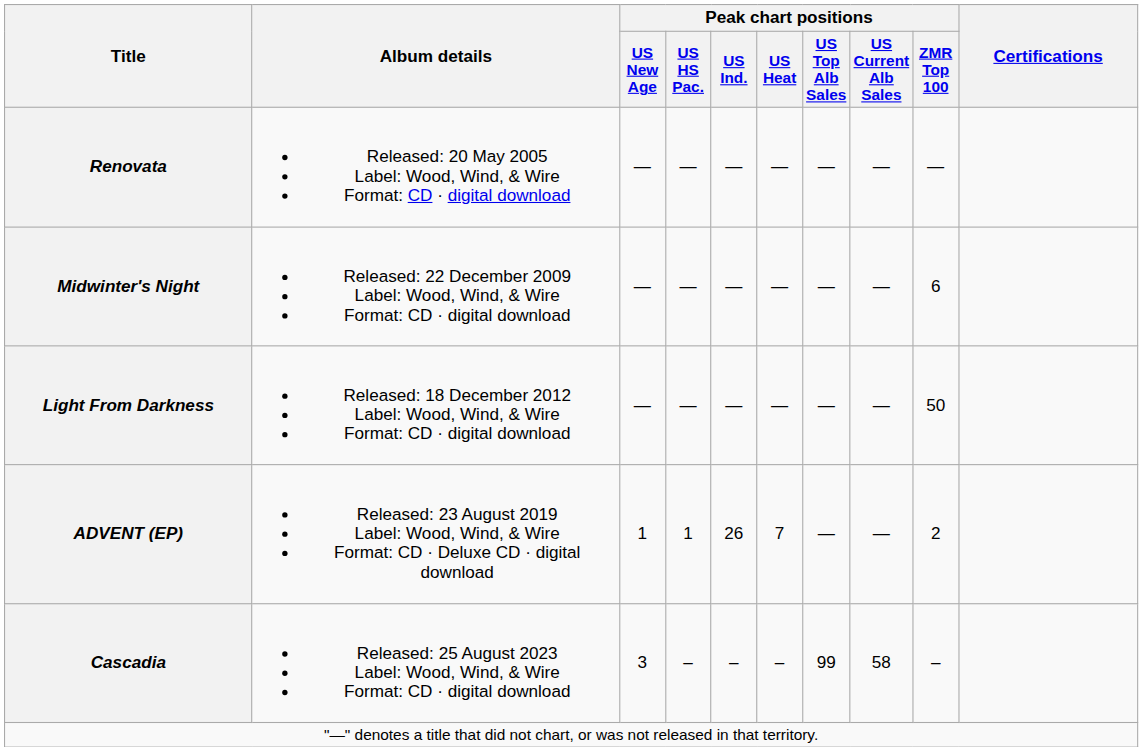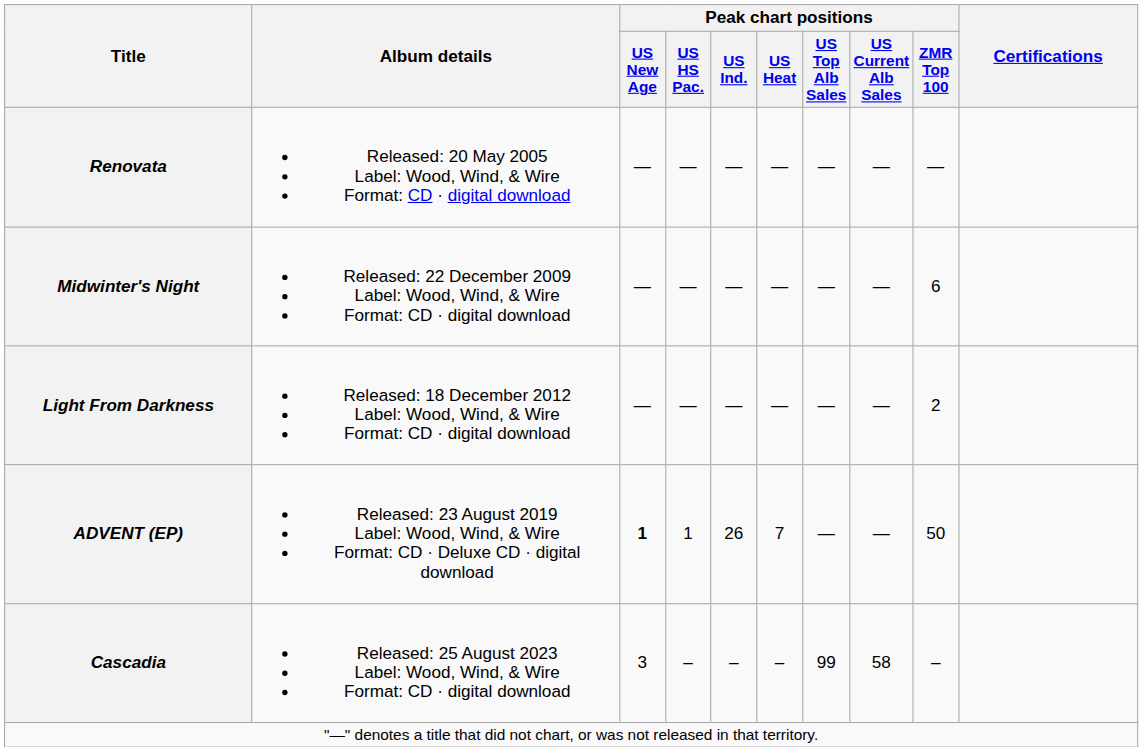Light From Darkness | Peak chart positions / ZMR Top 100: 50 -> 2
ADVENT (EP) | Peak chart positions / US New Age: normal -> bold
ADVENT (EP) | Peak chart positions / ZMR Top 100: 2 -> 50
